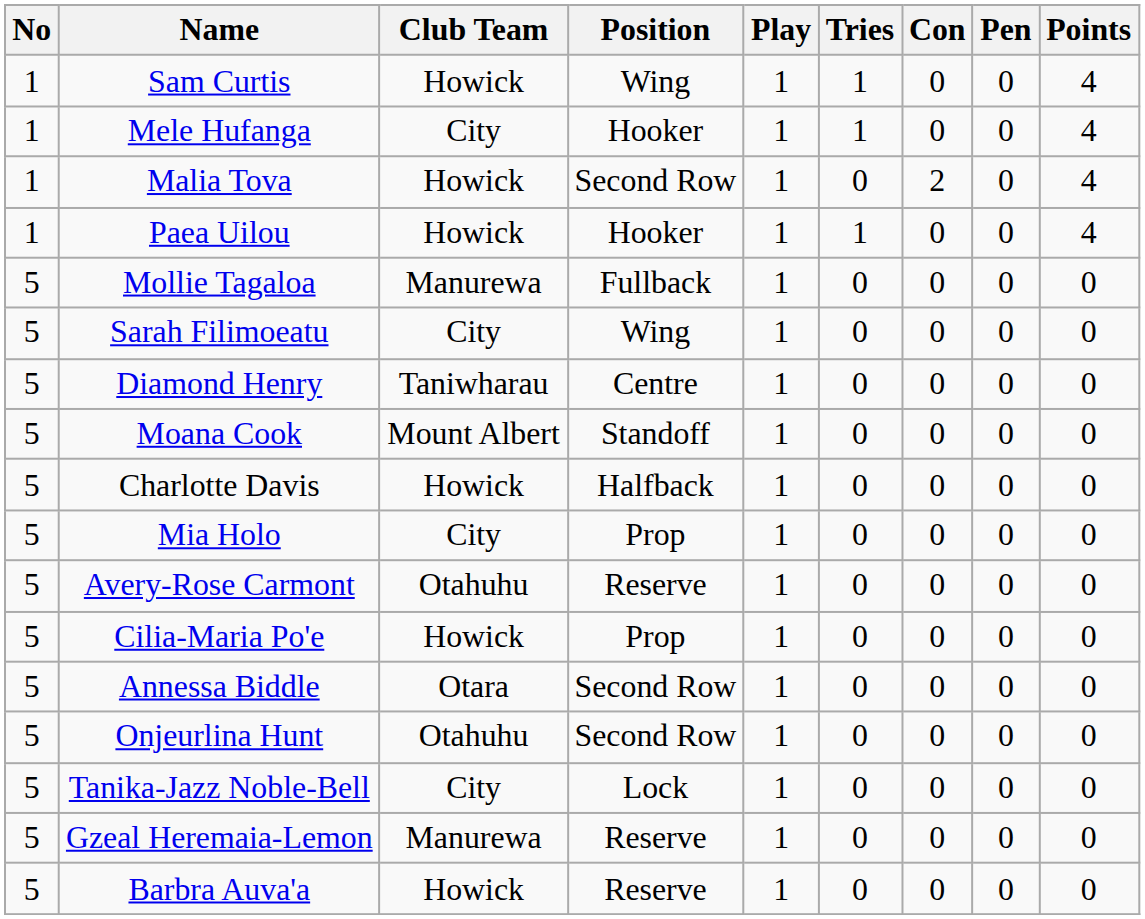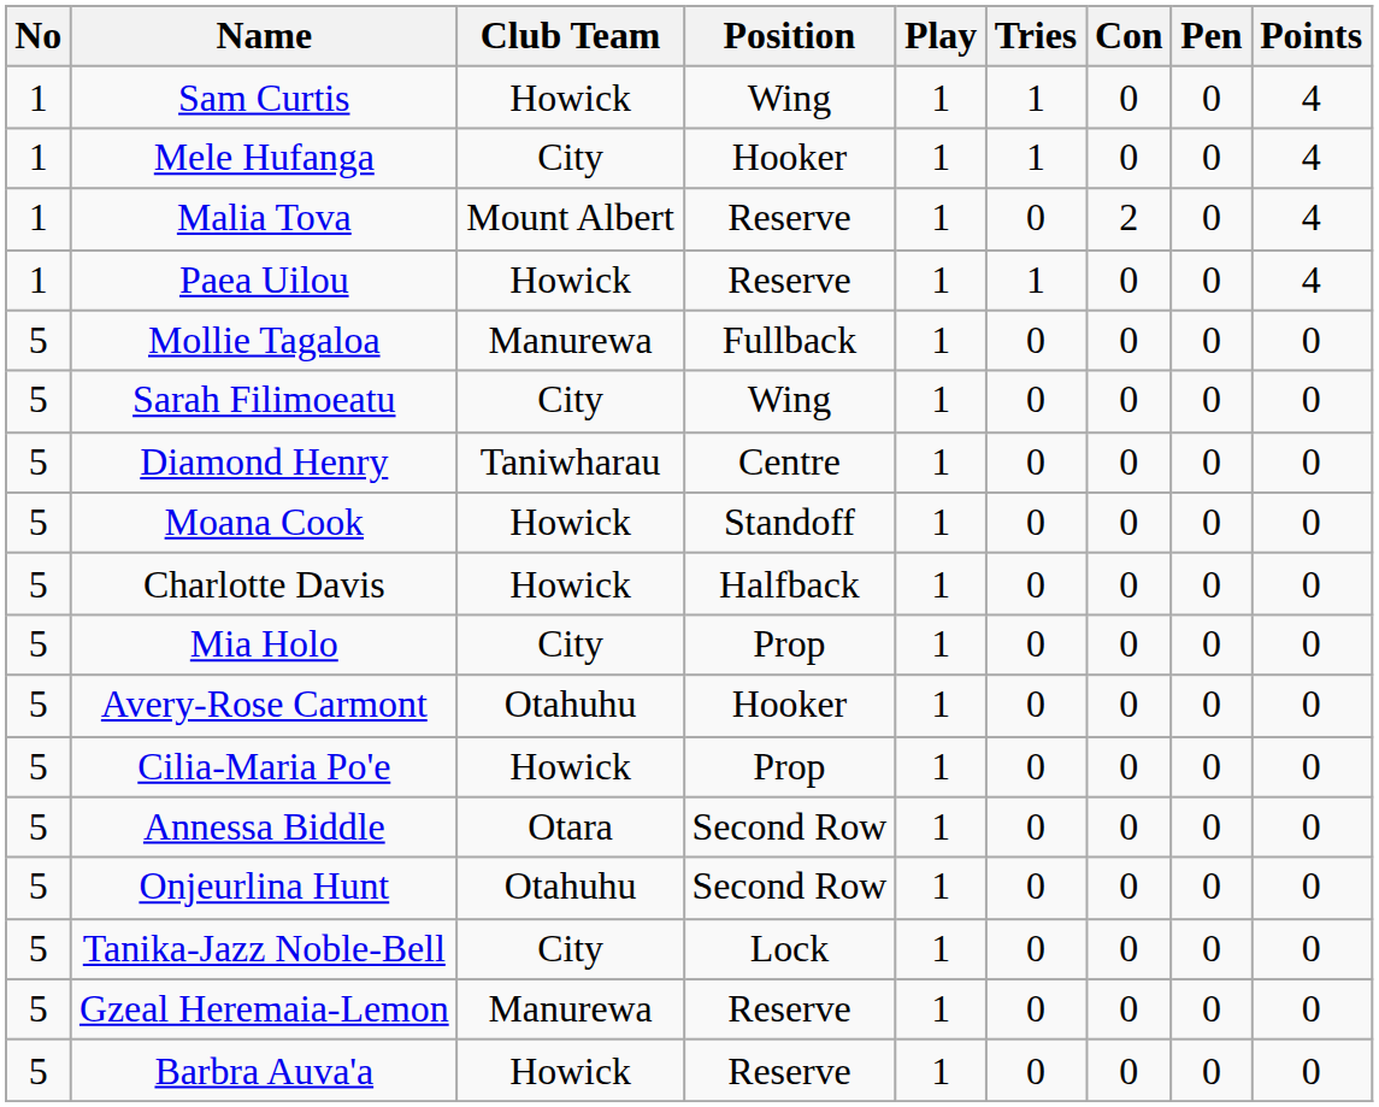Malia Tova | Club Team: Howick -> Mount Albert
Malia Tova | Position: Second Row -> Reserve
Paea Uilou | Position: Hooker -> Reserve
Moana Cook | Club Team: Mount Albert -> Howick
Avery-Rose Carmont | Position: Reserve -> Hooker
